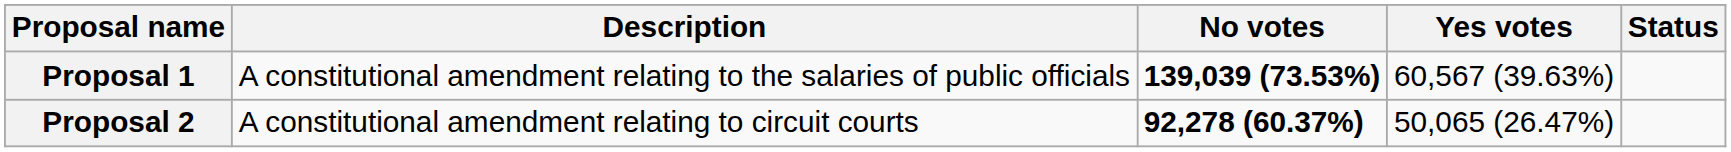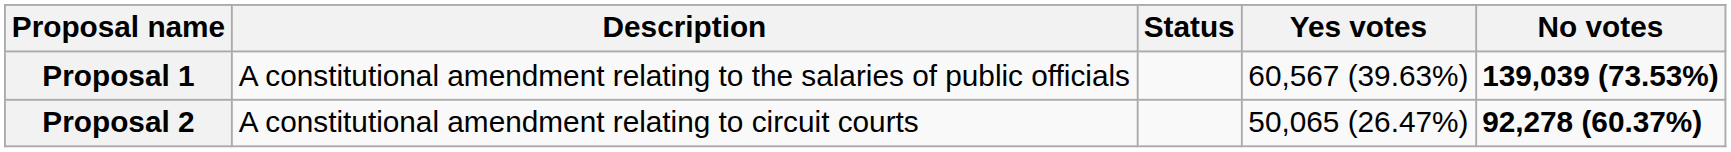columns swapped: Status <-> No votes
